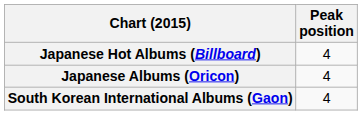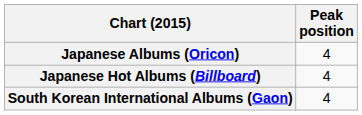rows swapped: Japanese Hot Albums (Billboard) <-> Japanese Albums (Oricon)
